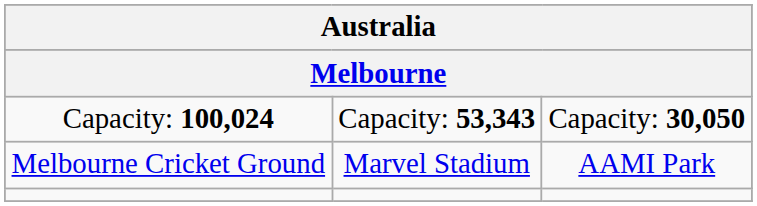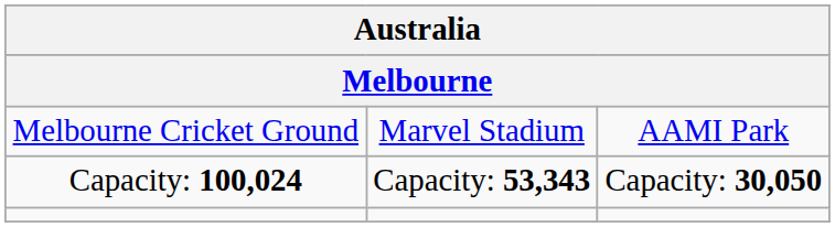rows swapped: Melbourne Cricket Ground <-> Capacity: 100,024
